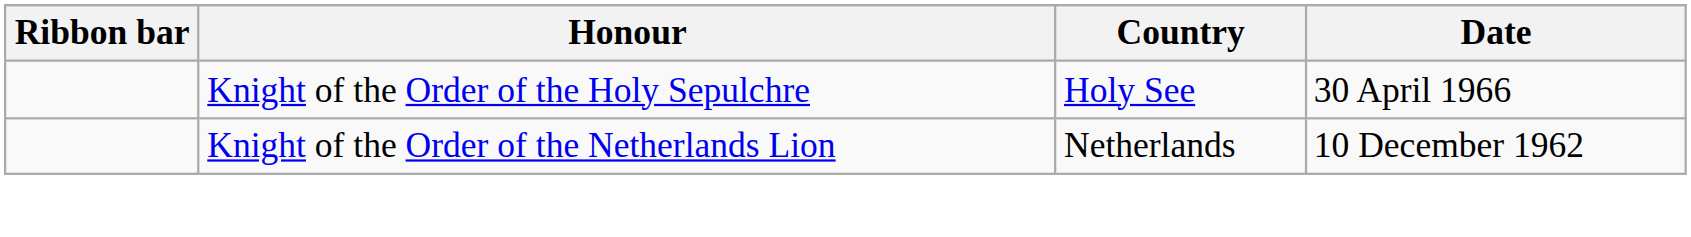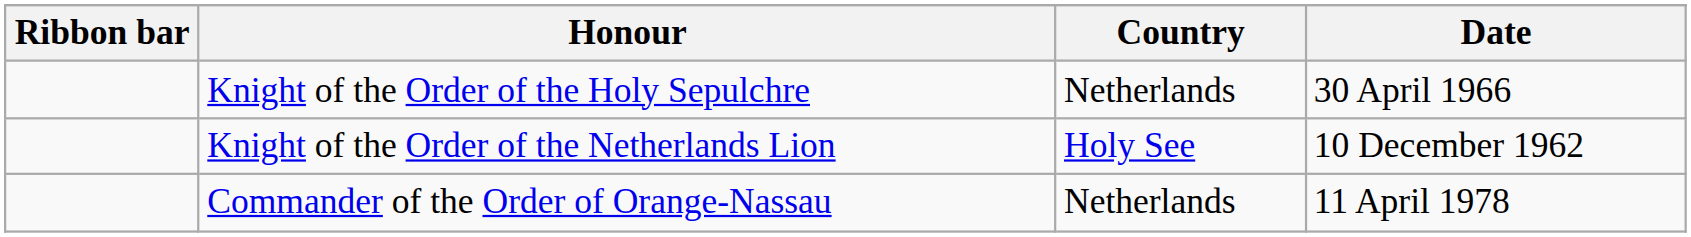Knight of the Order of the Holy Sepulchre | Country: Holy See -> Netherlands
Knight of the Order of the Netherlands Lion | Country: Netherlands -> Holy See
+ row: Commander of the Order of Orange-Nassau | Netherlands | 11 April 1978
